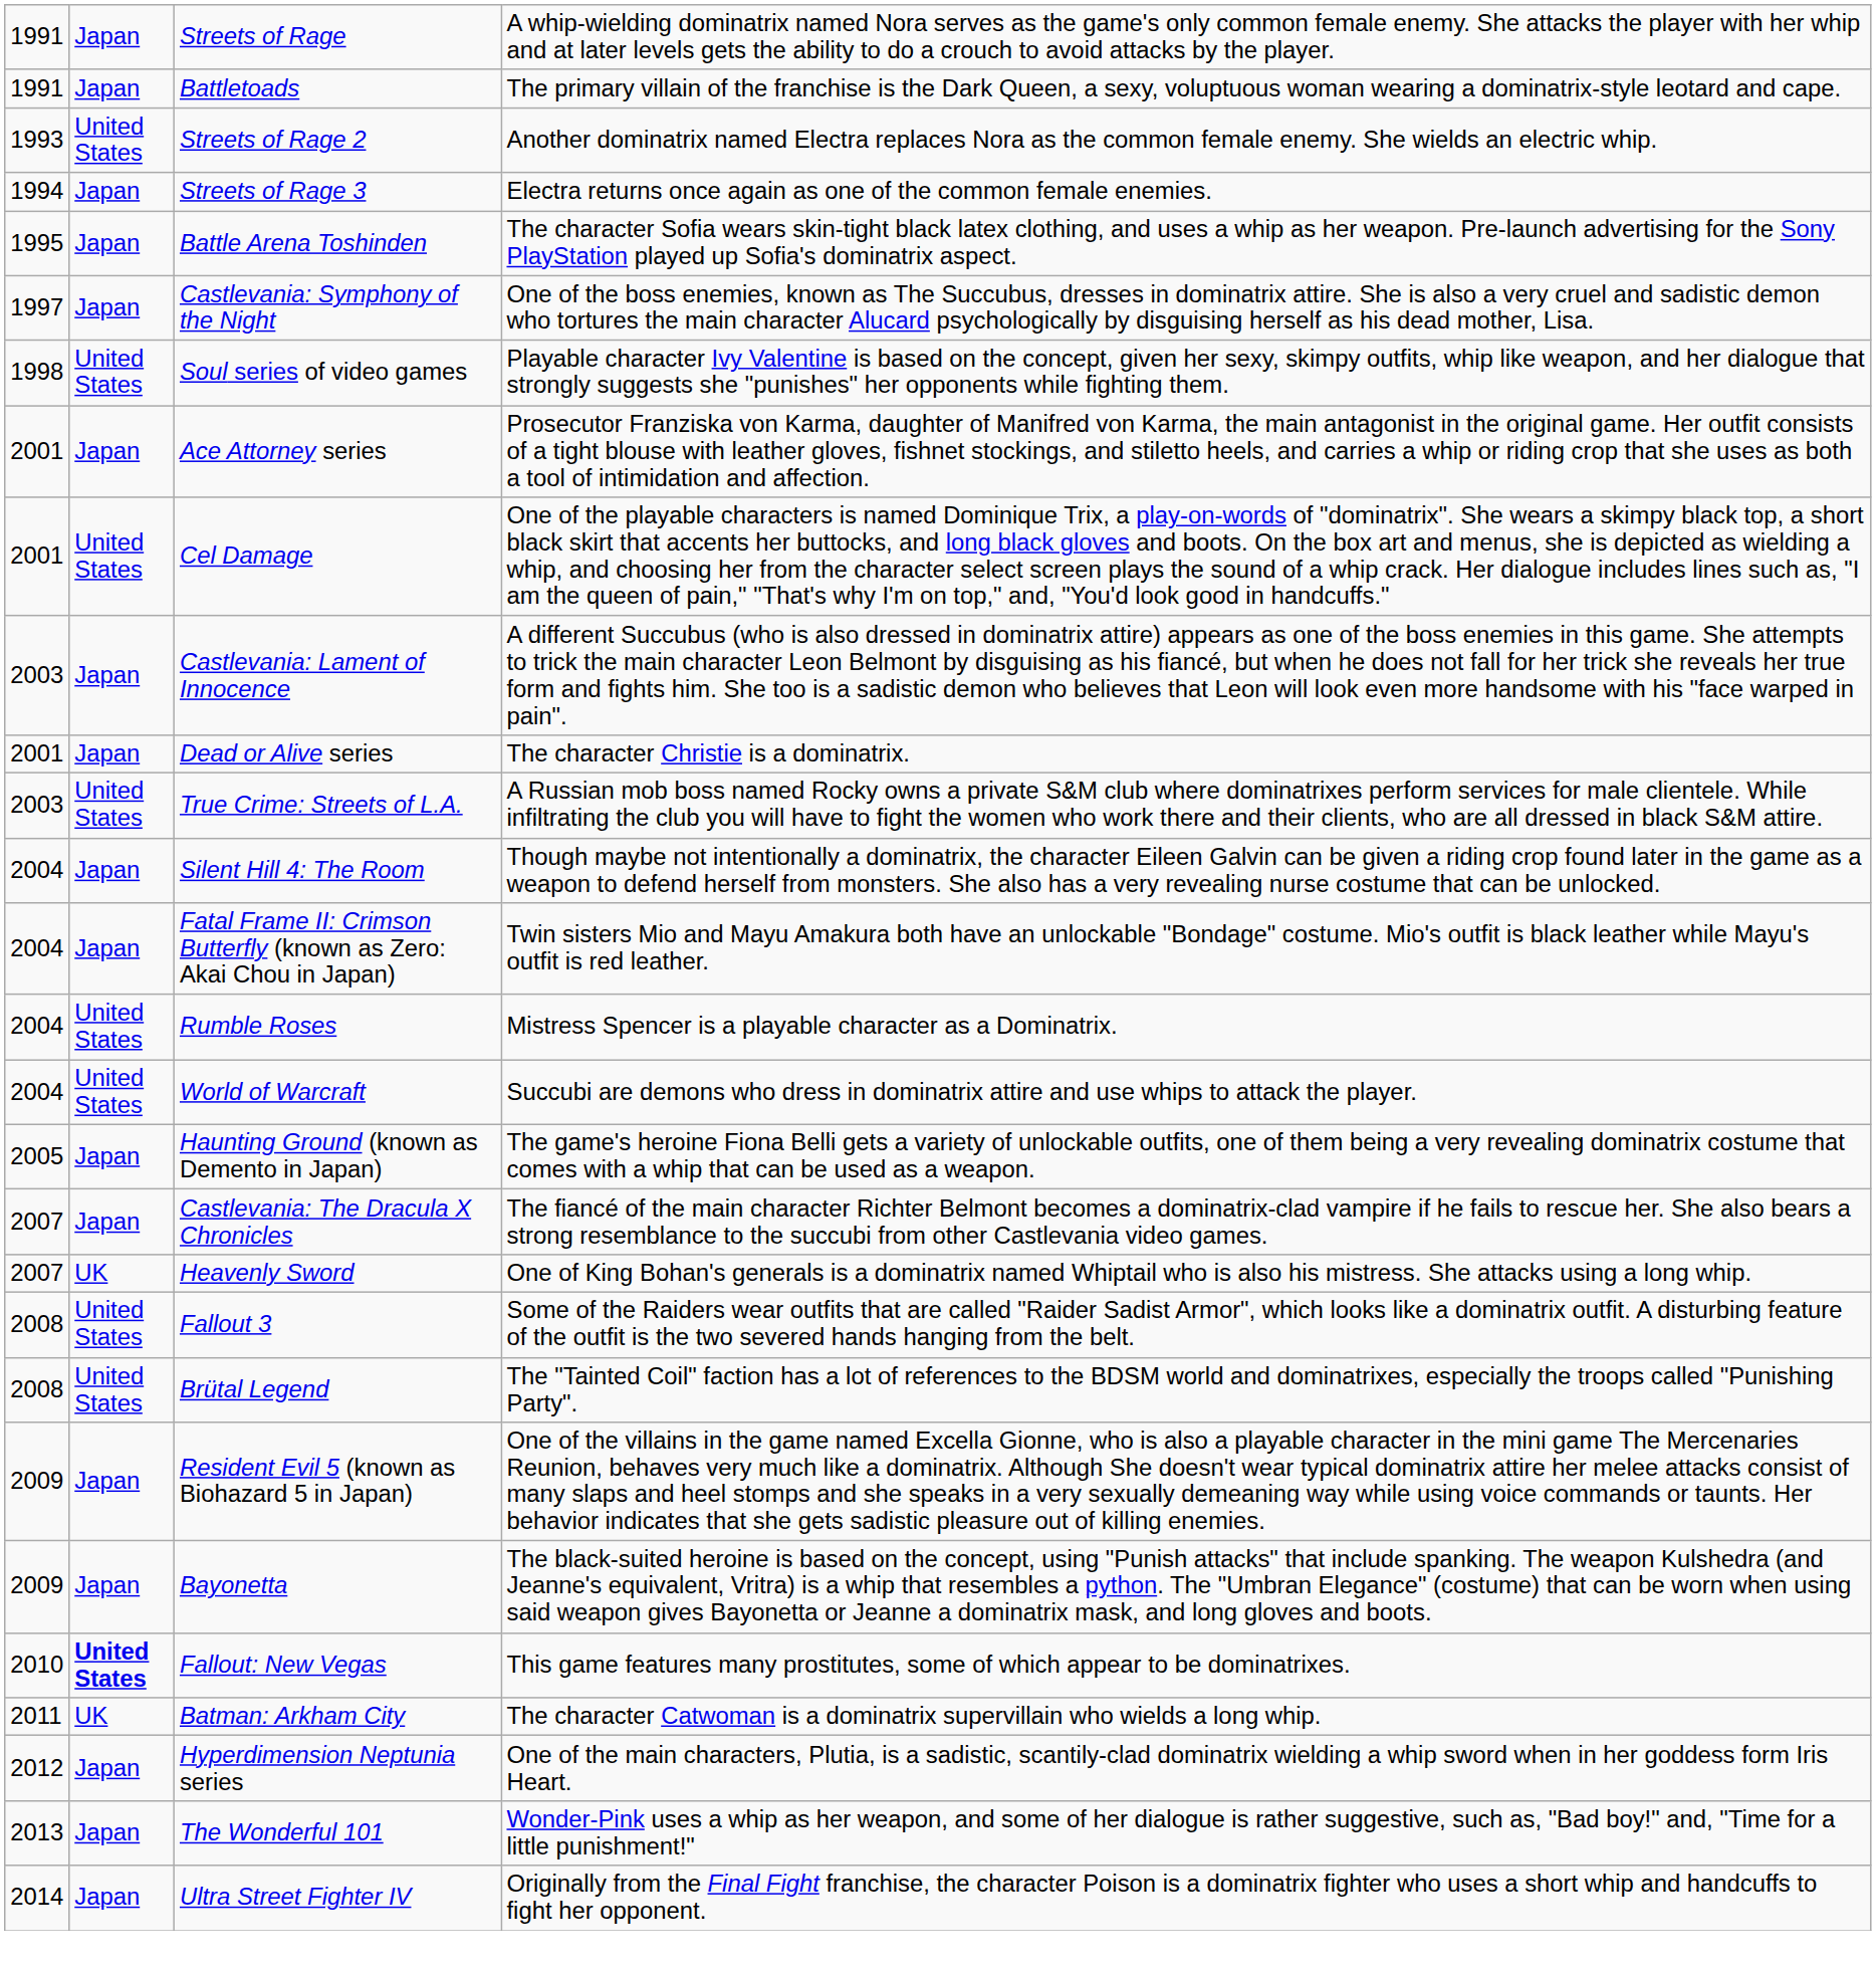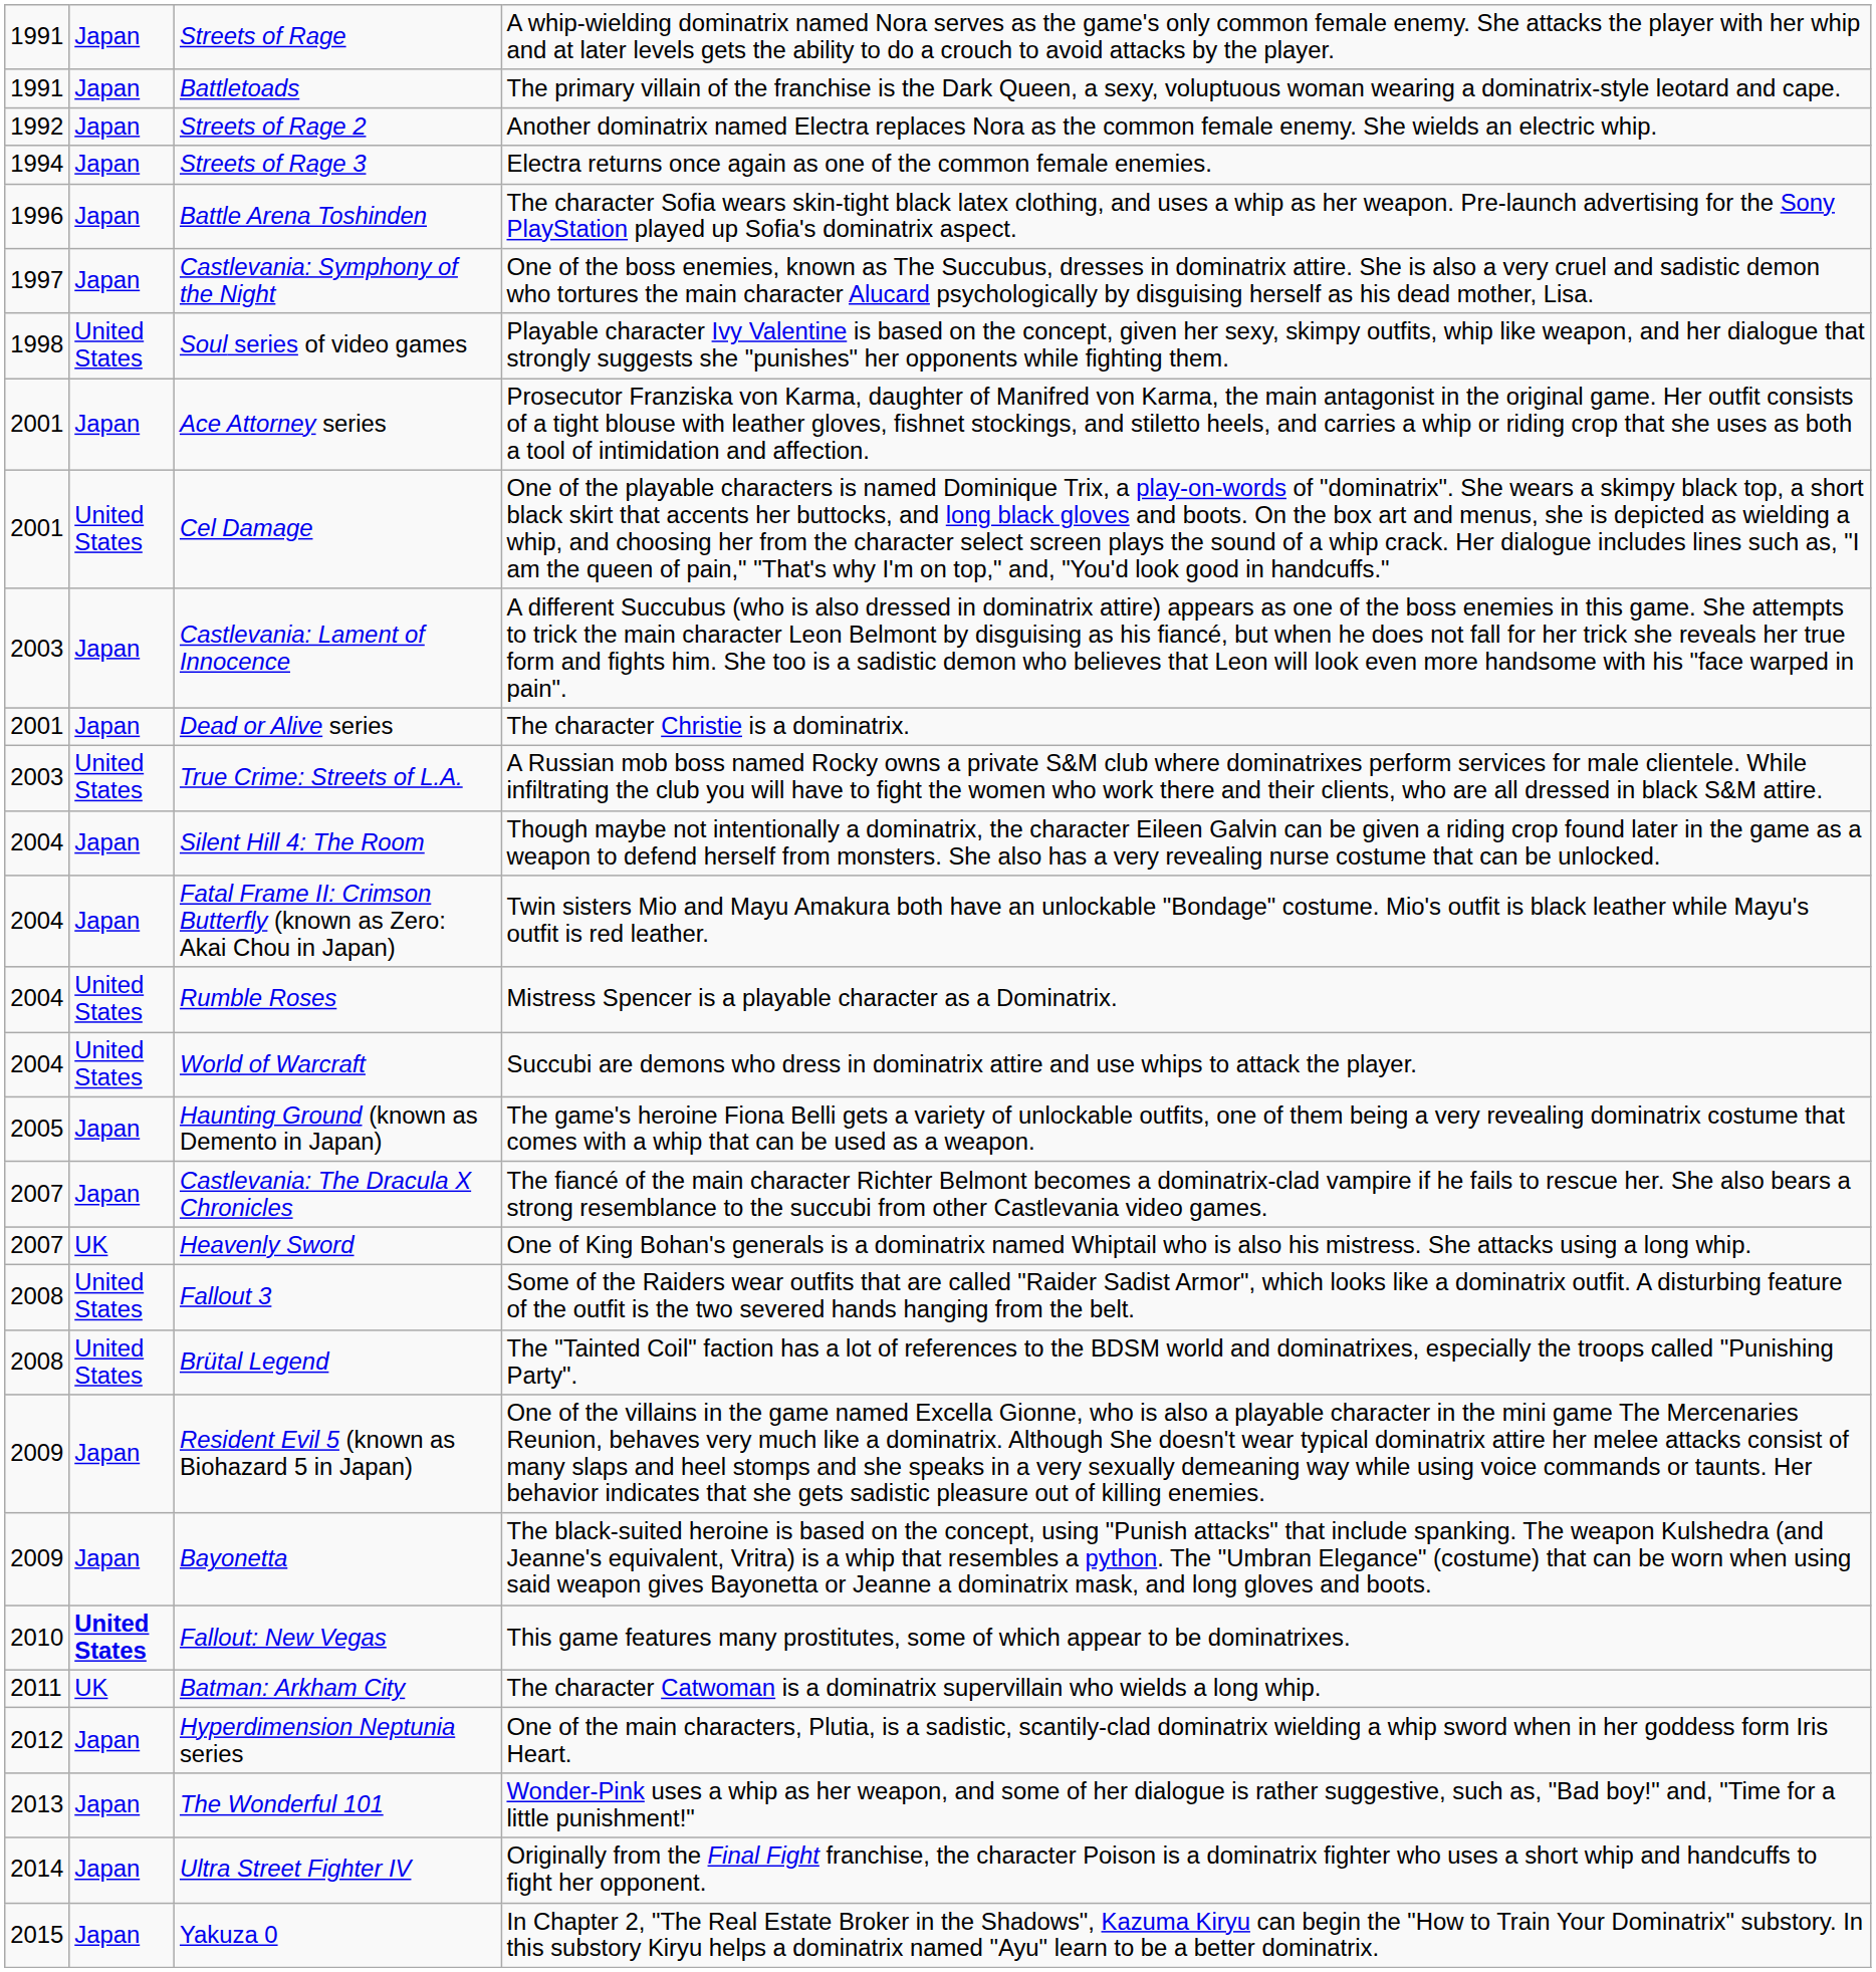Streets of Rage 2 | column 1: 1993 -> 1992
Streets of Rage 2 | column 2: United States -> Japan
Battle Arena Toshinden | column 1: 1995 -> 1996
+ row: 2015 | Japan | Yakuza 0 | In Chapter 2, "The Real Estate Broker in the Shadows", Kazuma Kiryu can begin the "How to Train Your Dominatrix" substory. In this substory Kiryu helps a dominatrix named "Ayu" learn to be a better dominatrix.
